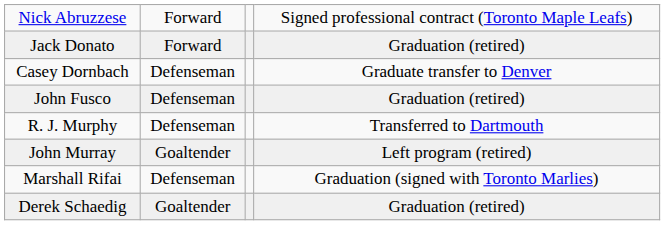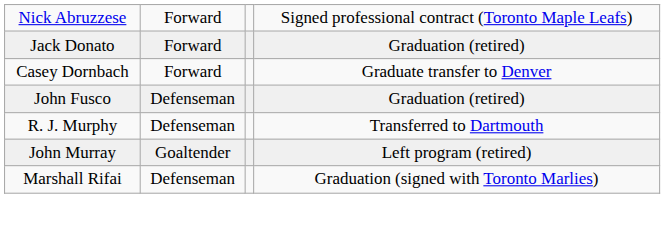Casey Dornbach | column 2: Defenseman -> Forward
- row: Derek Schaedig | Goaltender | Graduation (retired)
